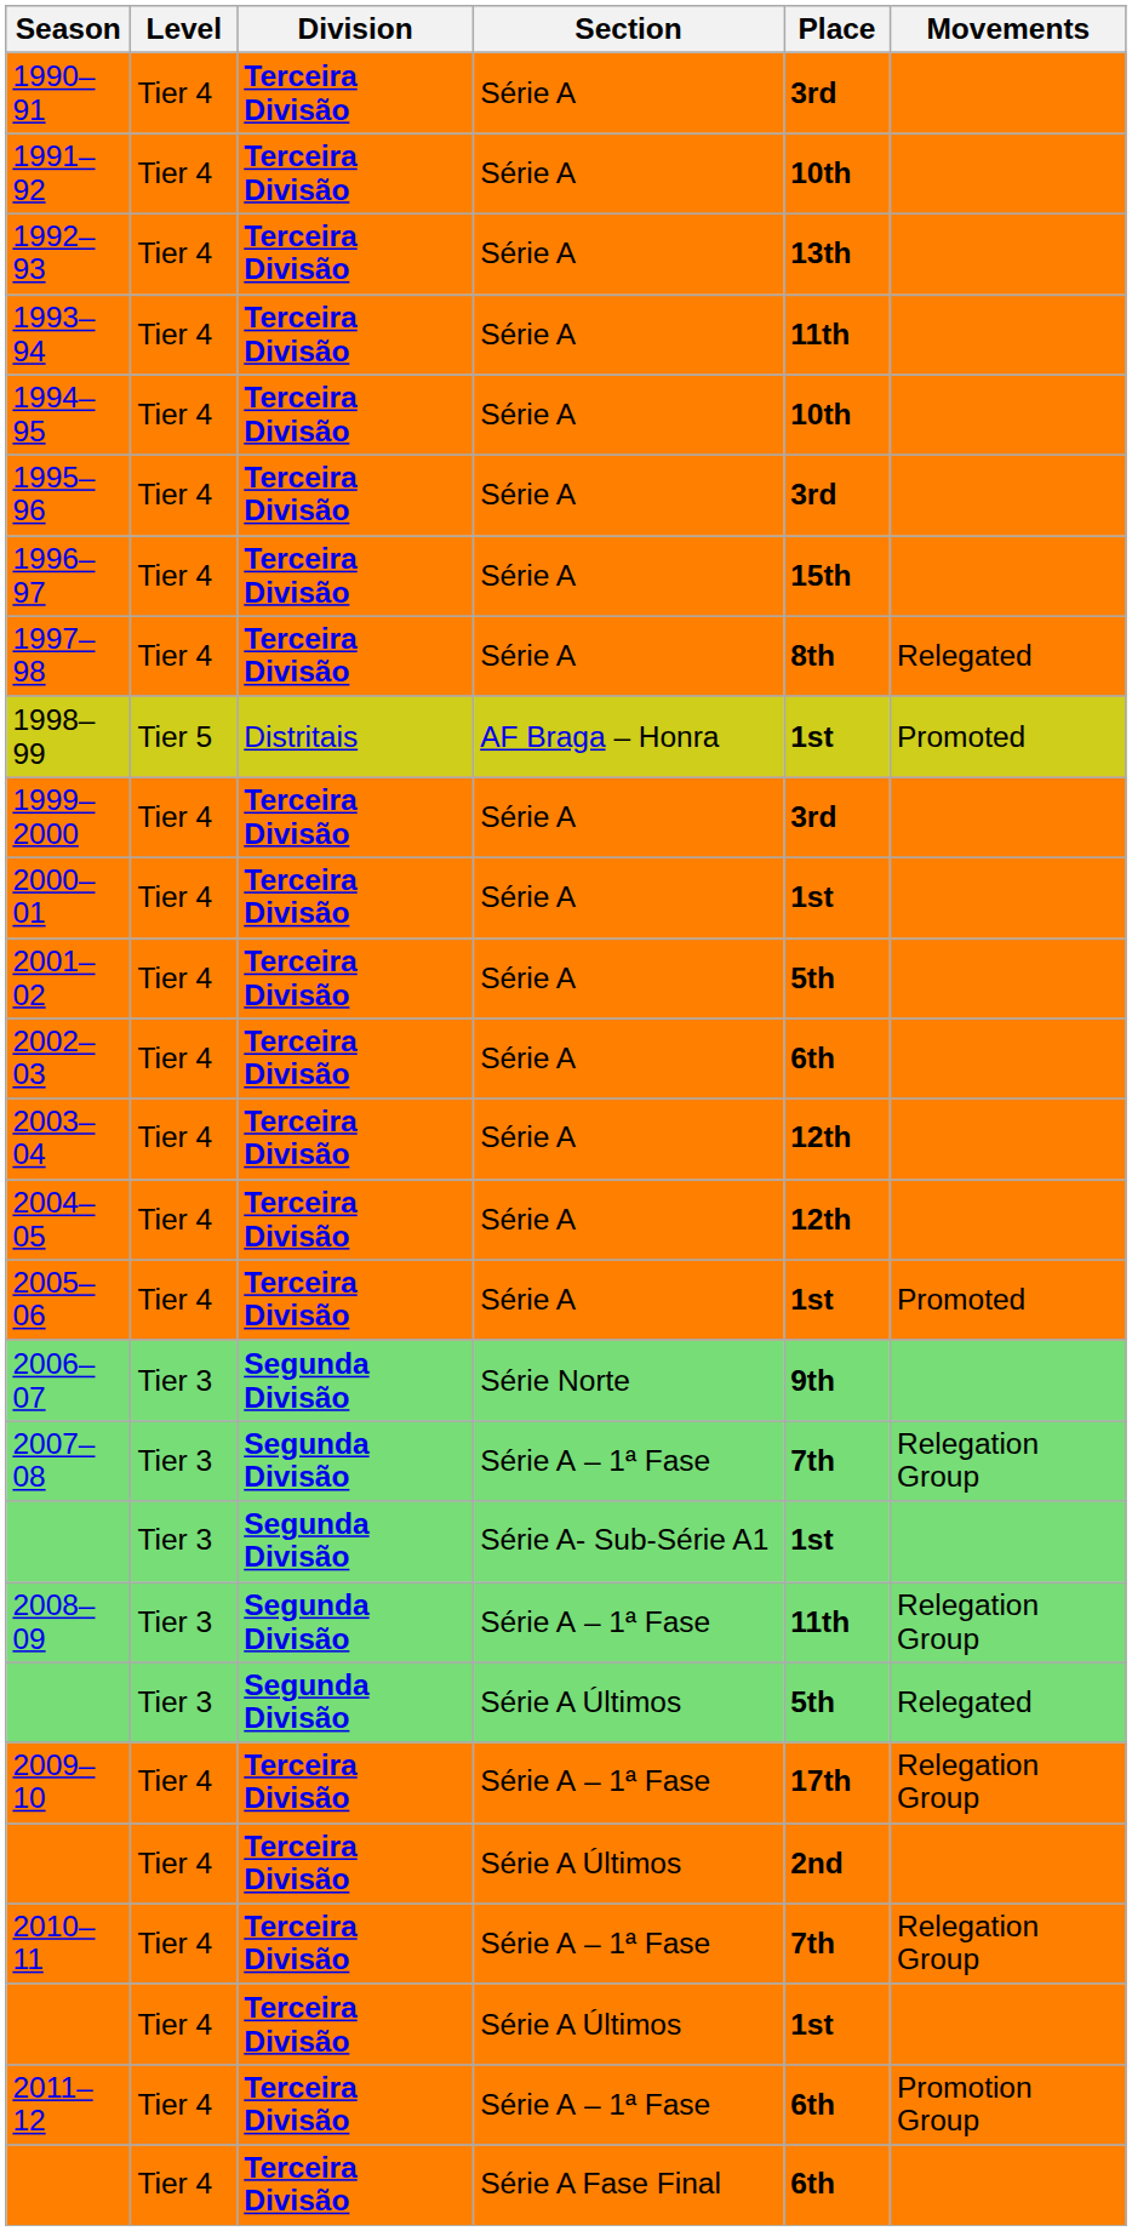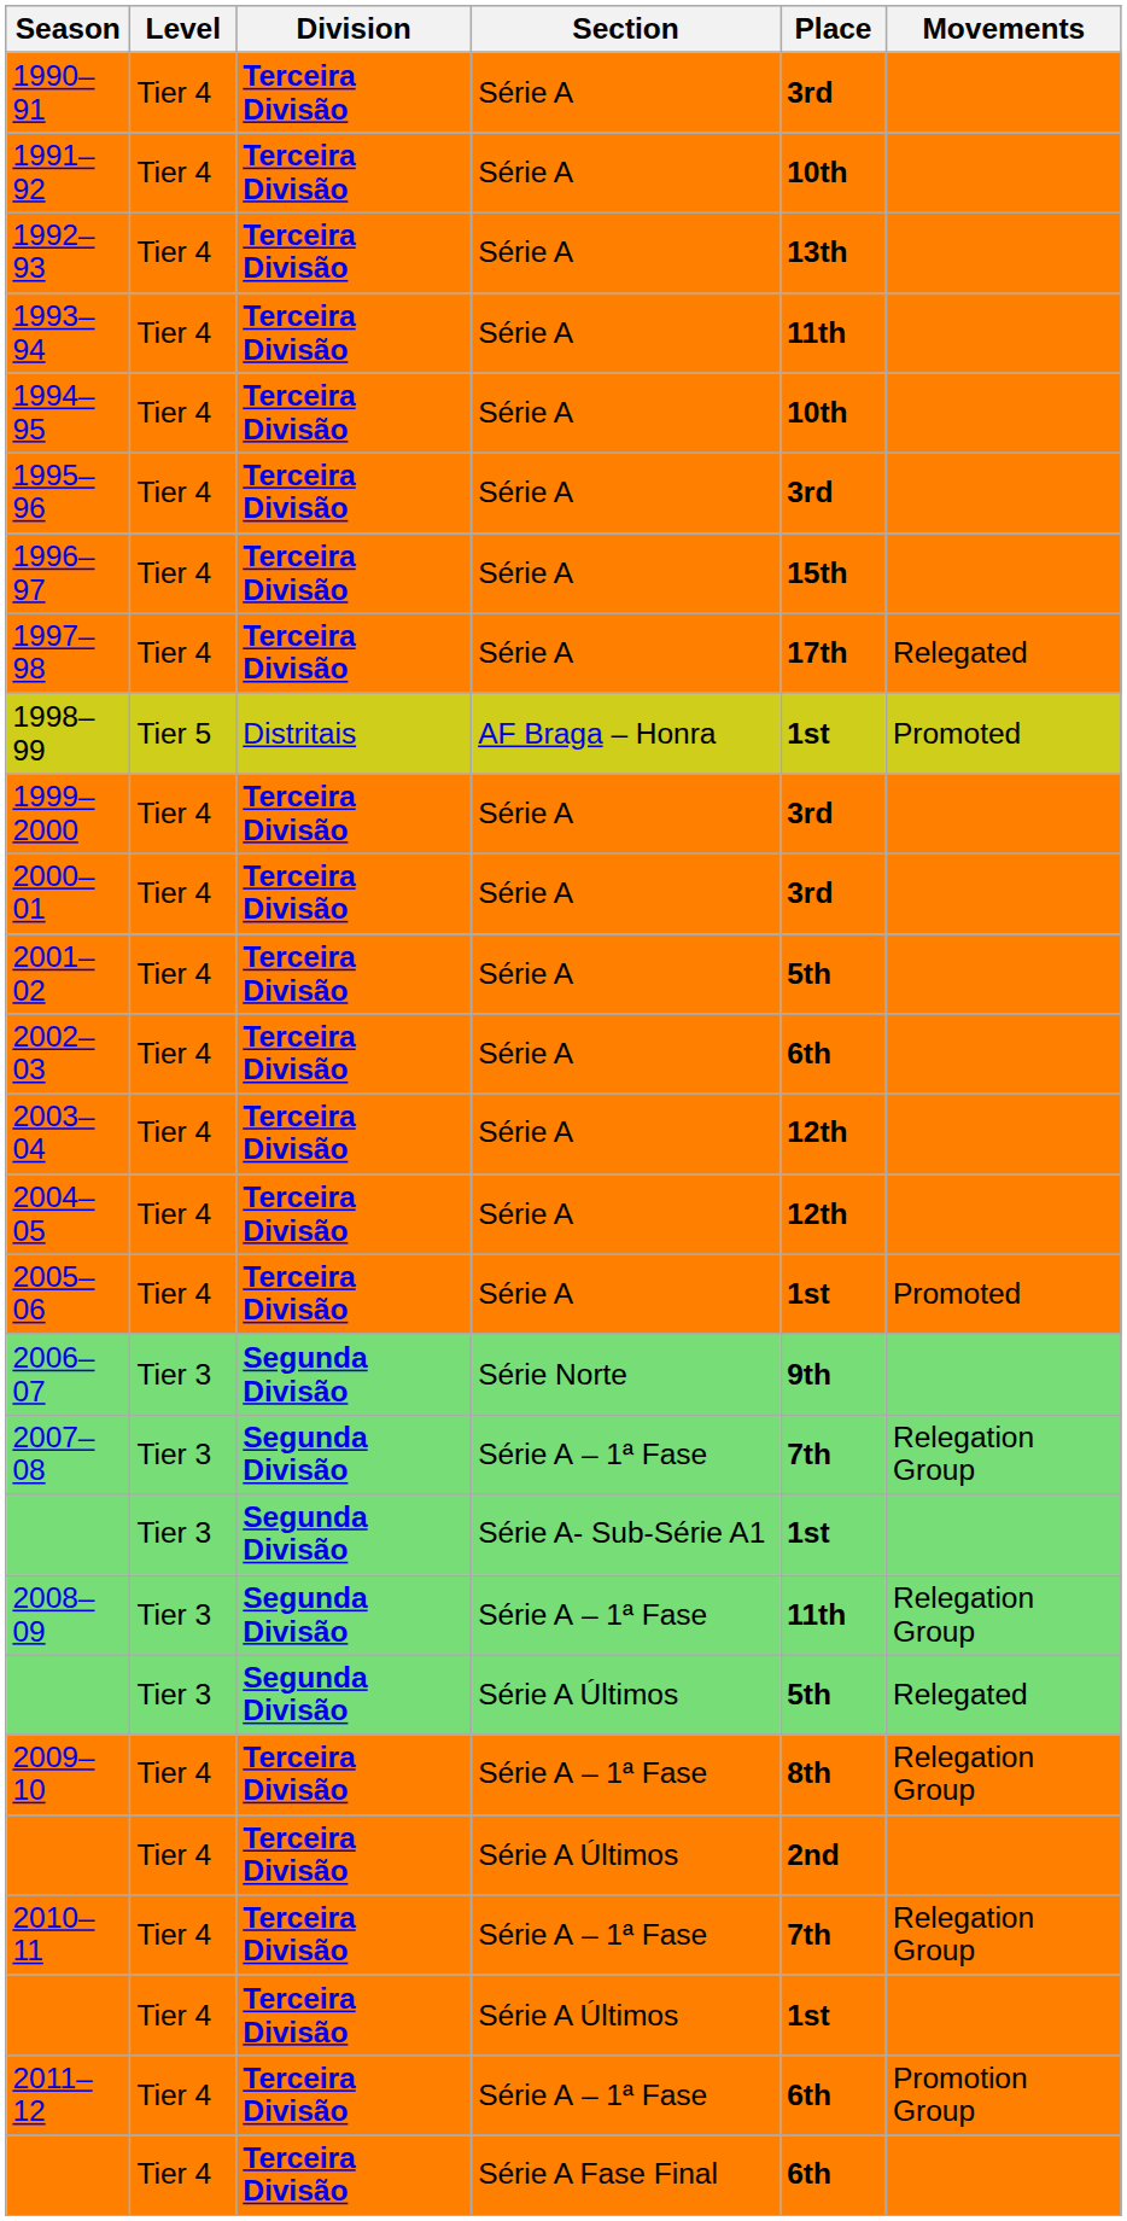1997–98 | Place: 8th -> 17th
2000–01 | Place: 1st -> 3rd
2009–10 | Place: 17th -> 8th
